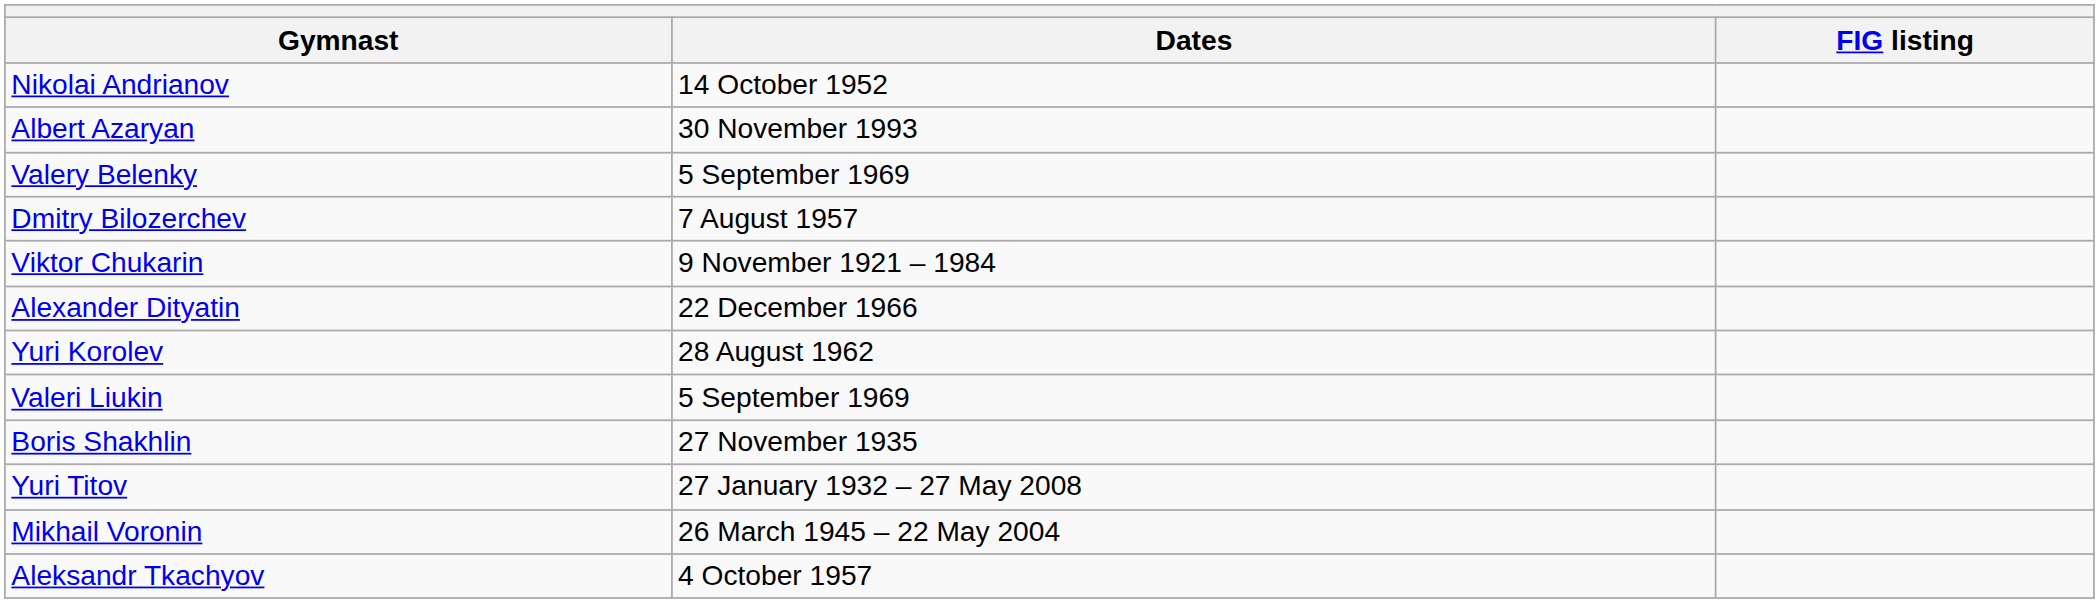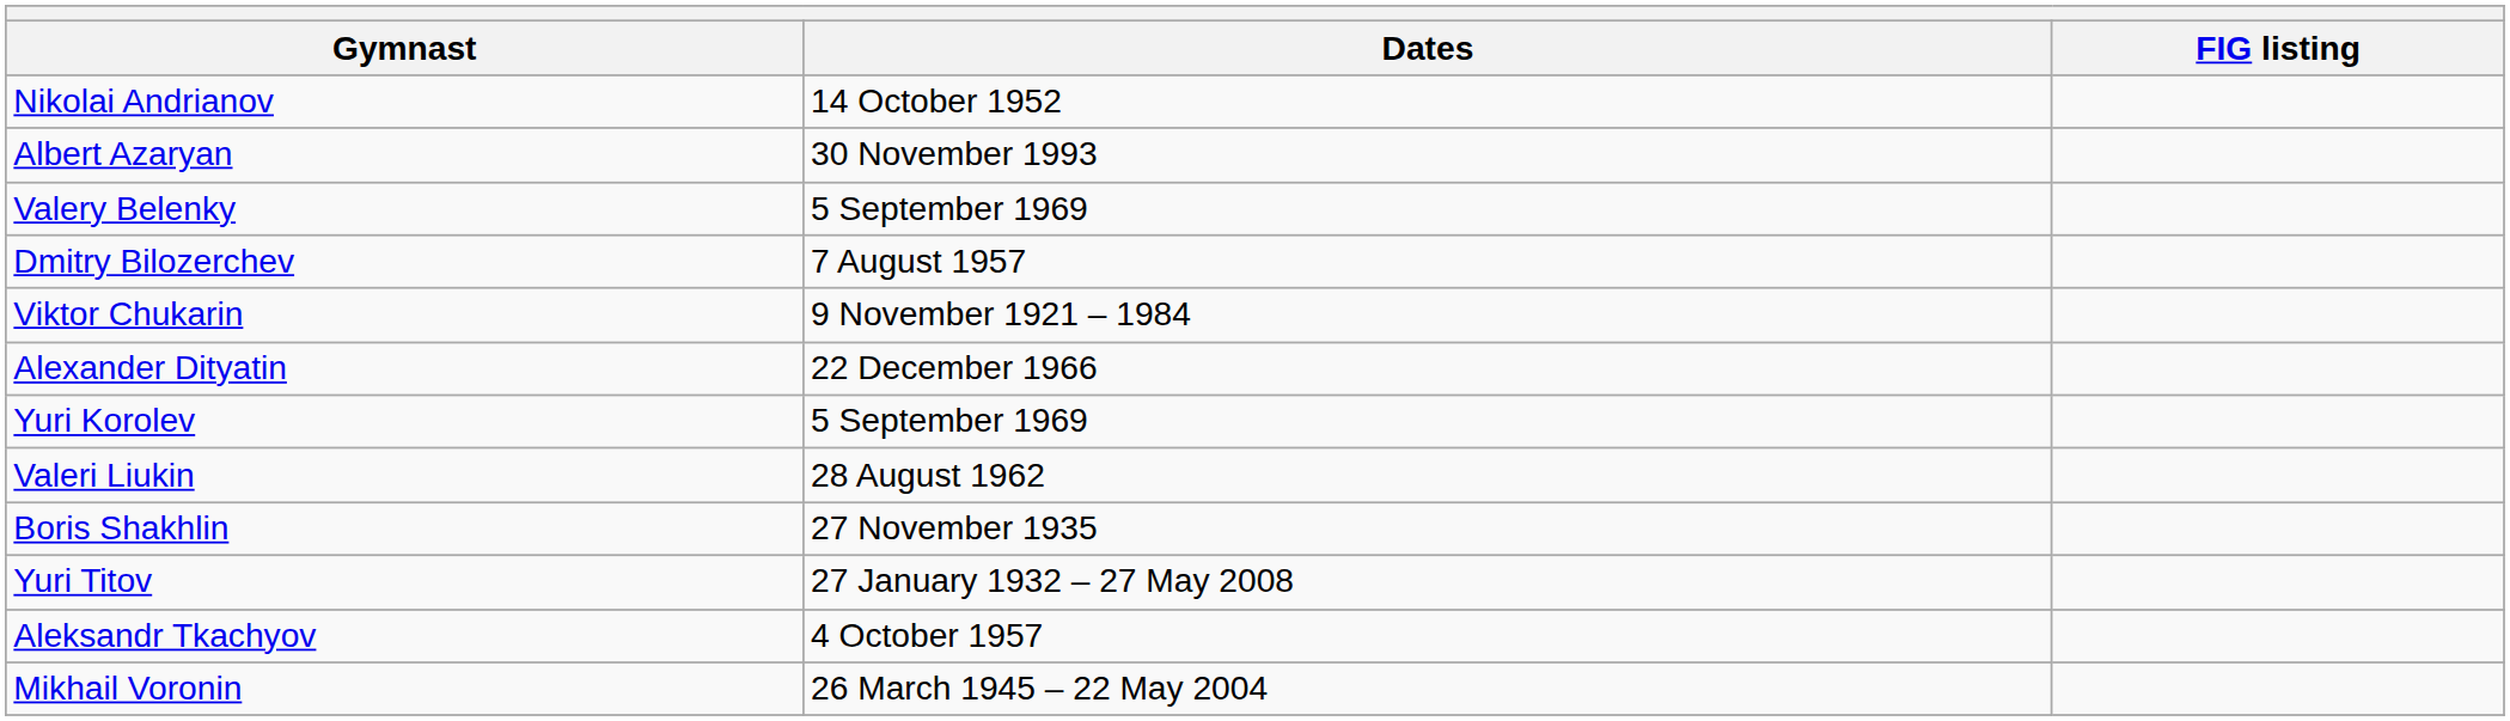Yuri Korolev | Dates: 28 August 1962 -> 5 September 1969
Valeri Liukin | Dates: 5 September 1969 -> 28 August 1962
rows swapped: Aleksandr Tkachyov <-> Mikhail Voronin
